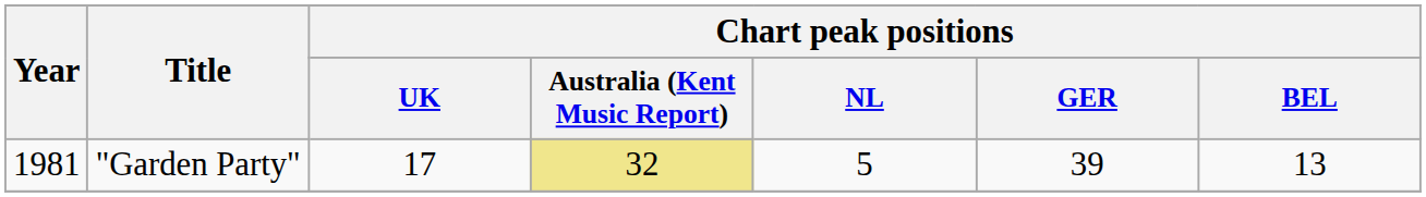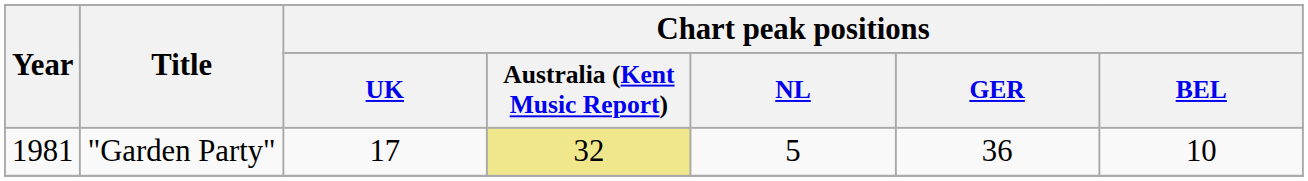"Garden Party" | Chart peak positions / GER: 39 -> 36
"Garden Party" | Chart peak positions / BEL: 13 -> 10
